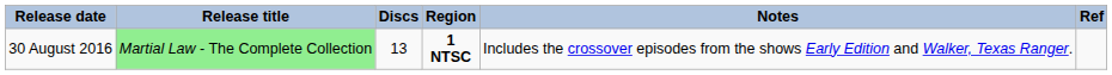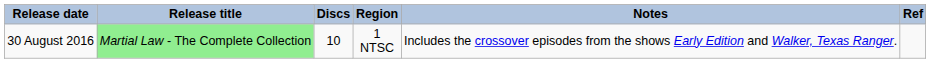30 August 2016 | Discs: 13 -> 10
30 August 2016 | Region: bold -> normal
